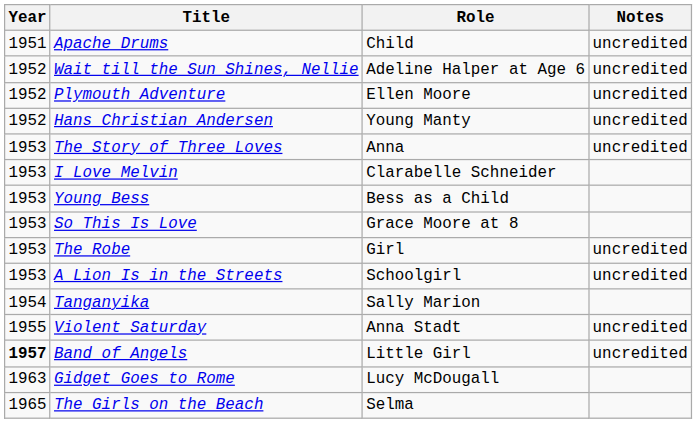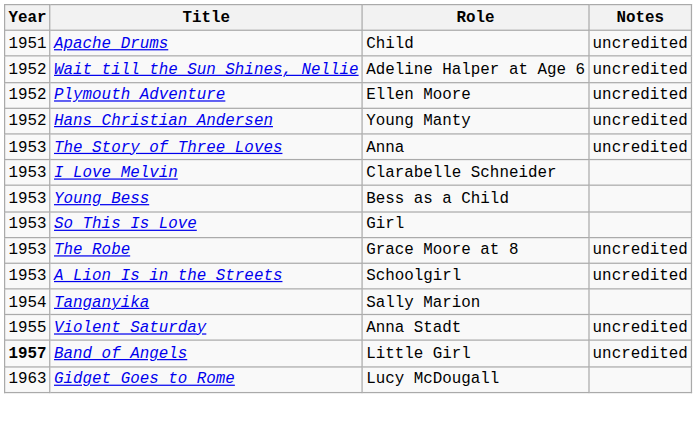So This Is Love | Role: Grace Moore at 8 -> Girl
The Robe | Role: Girl -> Grace Moore at 8
- row: 1965 | The Girls on the Beach | Selma
